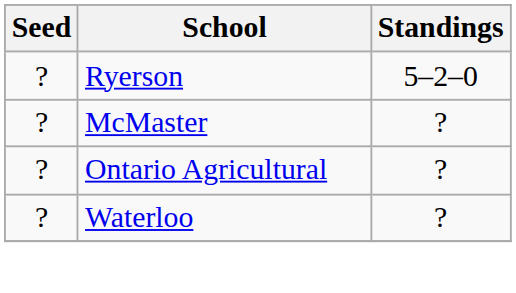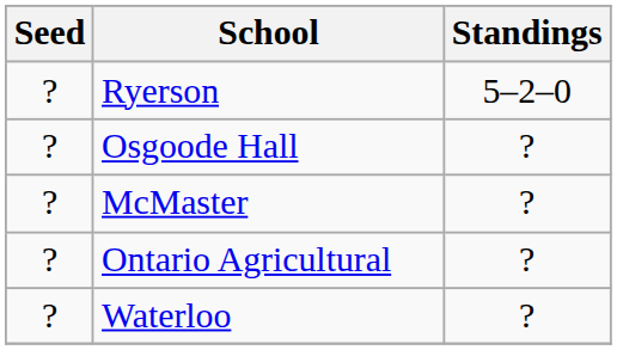+ row: ? | Osgoode Hall | ?
